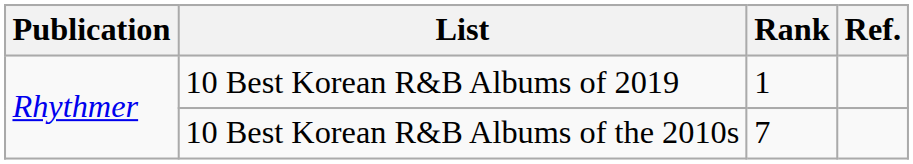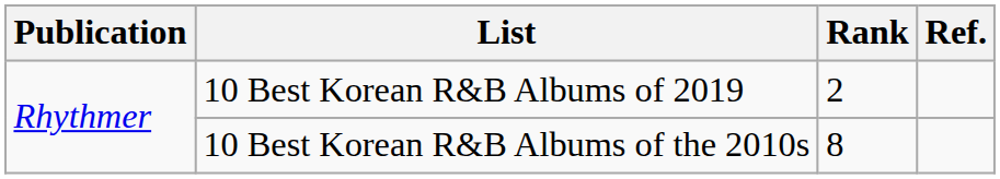10 Best Korean R&B Albums of 2019 | Rank: 1 -> 2
10 Best Korean R&B Albums of the 2010s | Rank: 7 -> 8
